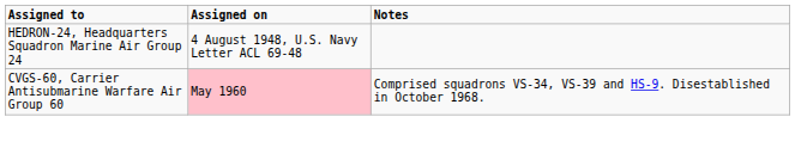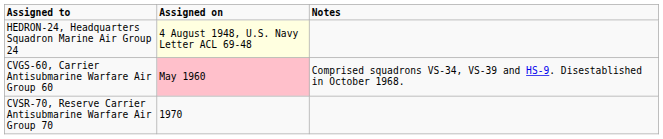HEDRON-24, Headquarters Squadron Marine Air Group 24 | Assigned on: no background -> lightyellow background
+ row: CVSR-70, Reserve Carrier Antisubmarine Warfare Air Group 70 | 1970
